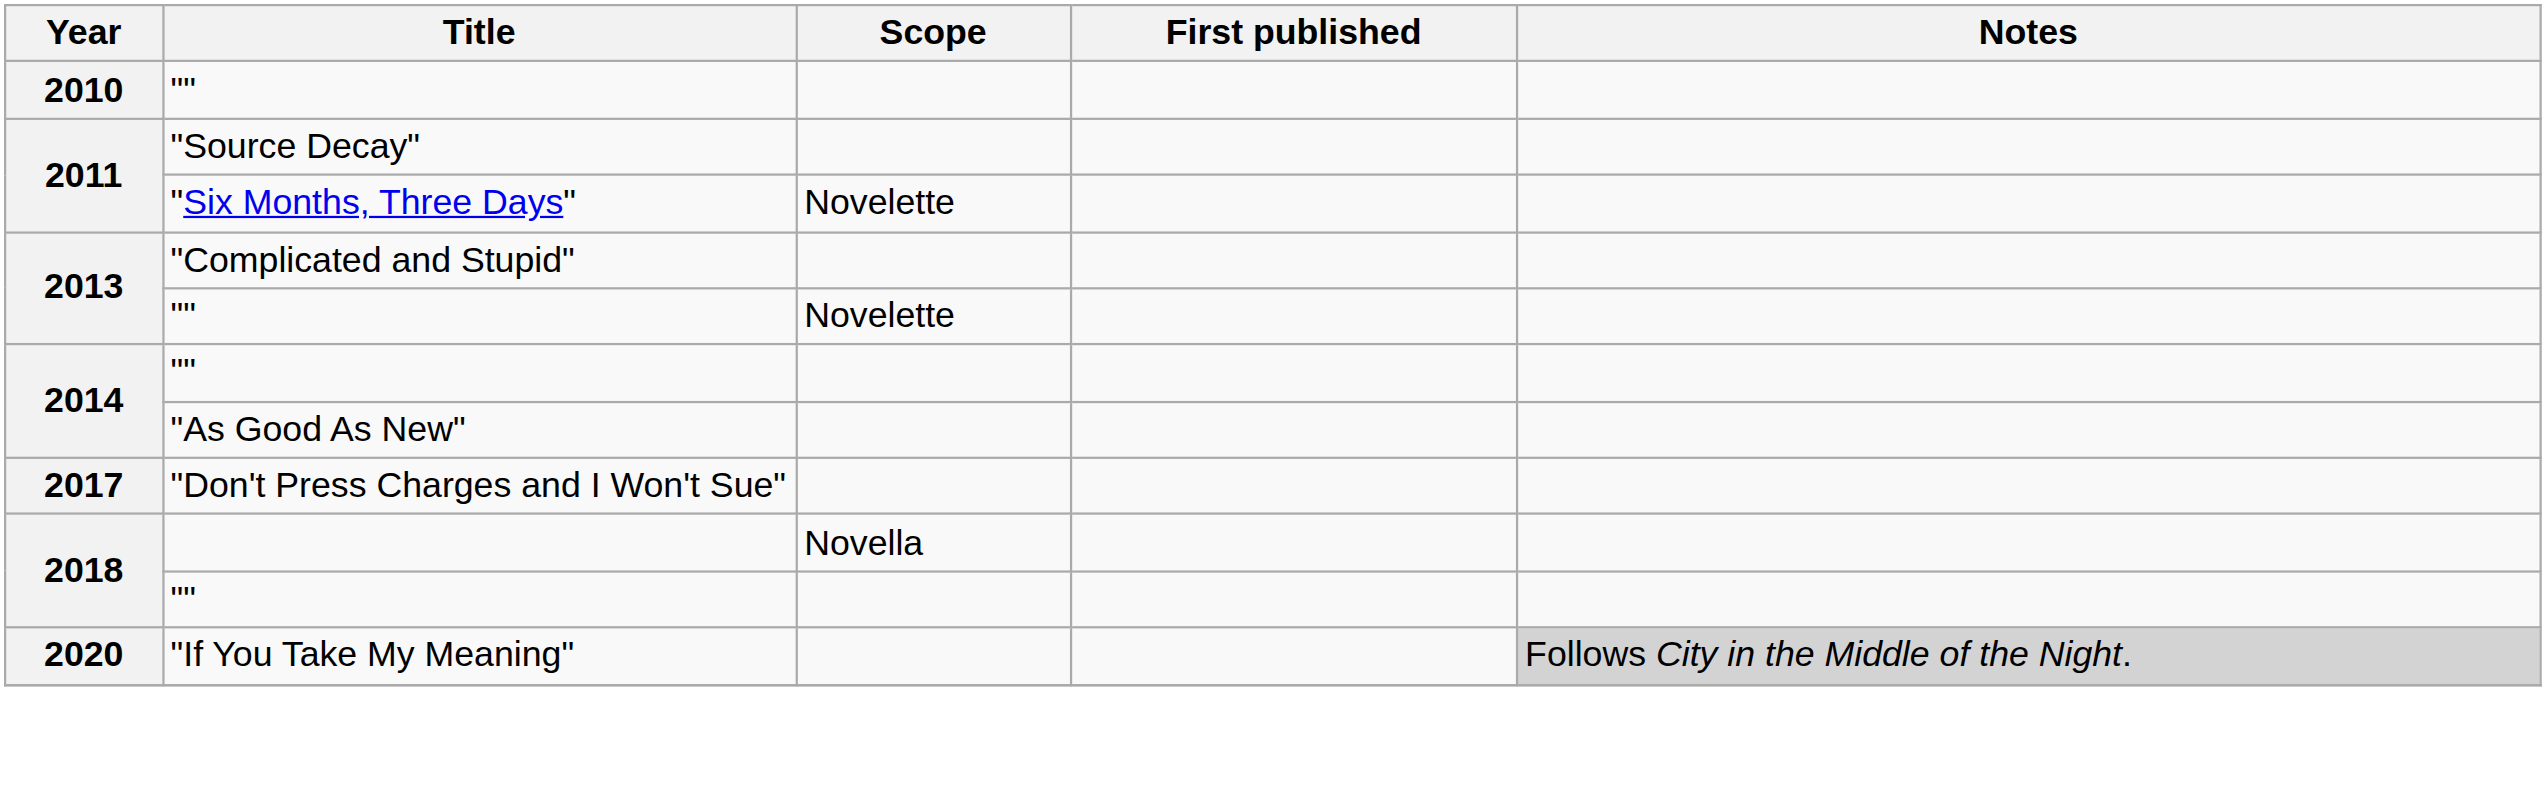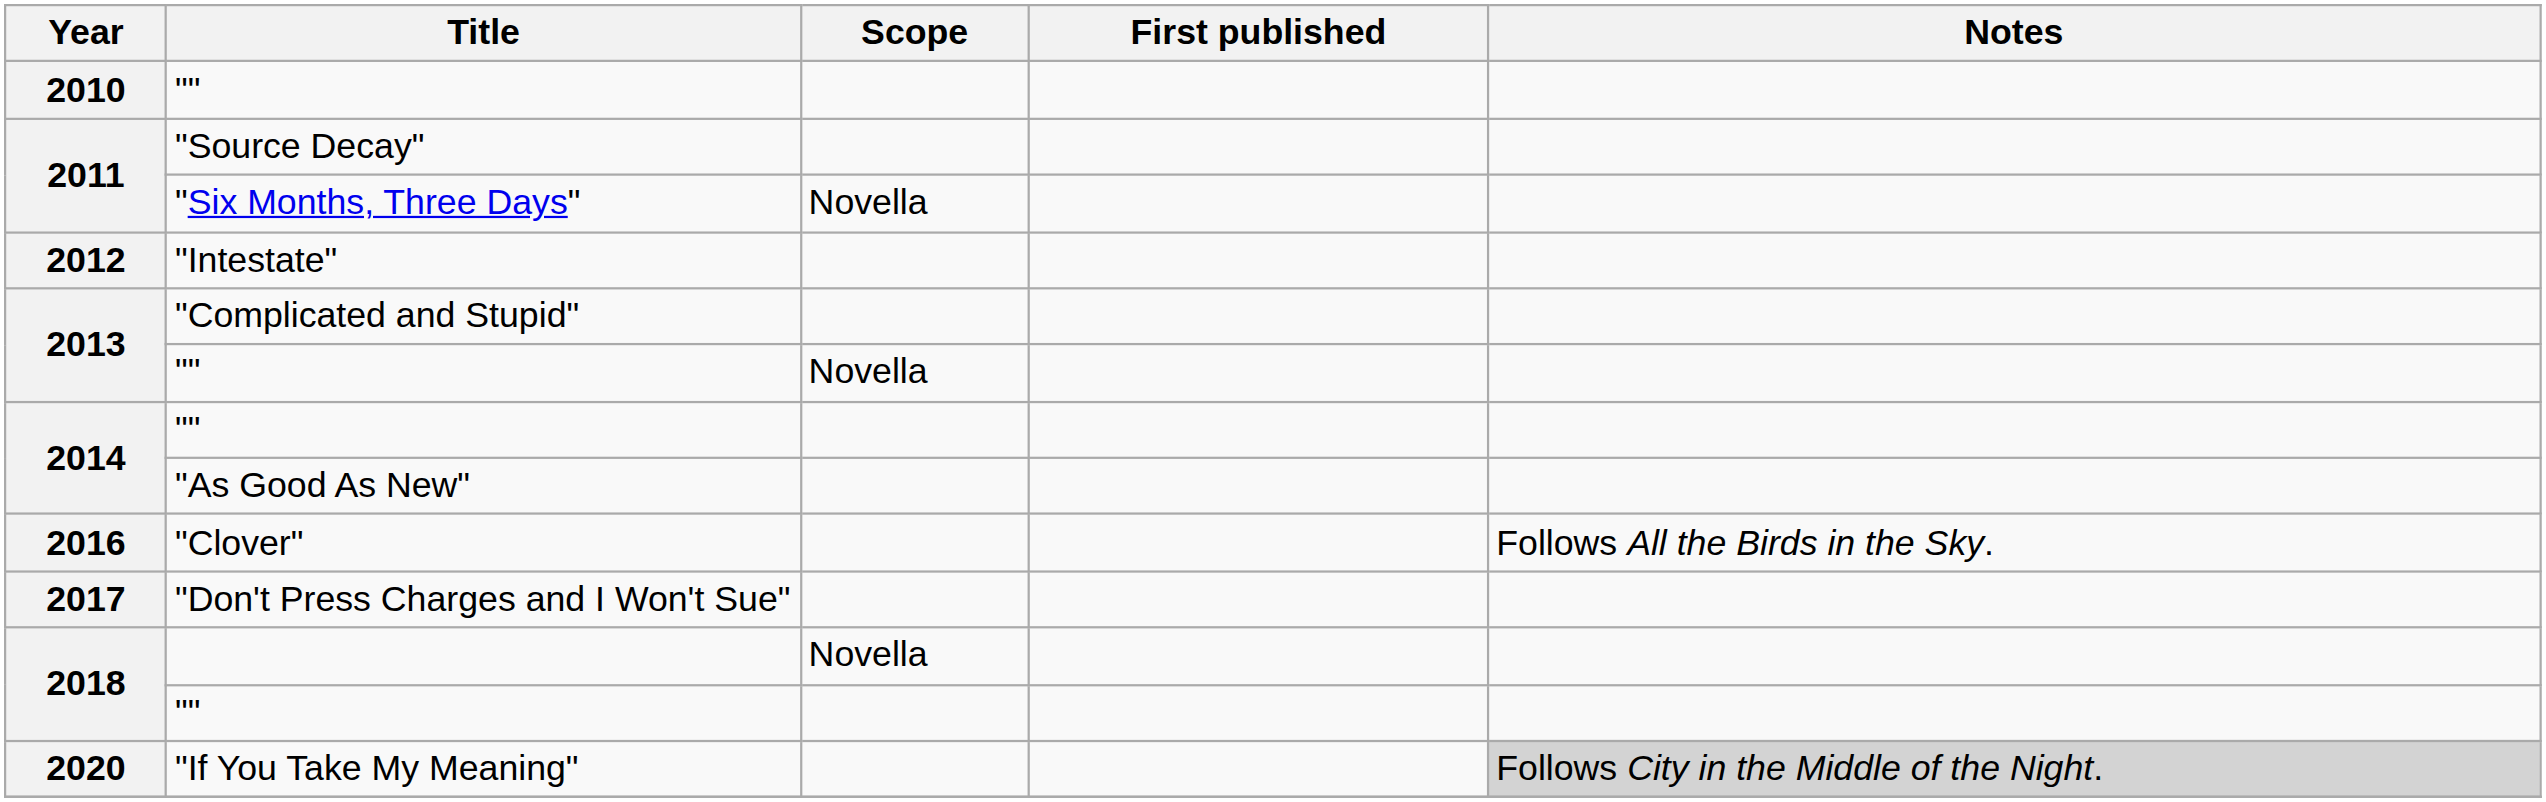"Six Months, Three Days" | Scope: Novelette -> Novella
+ row: 2012 | "Intestate"
2013 / "" | Scope: Novelette -> Novella
+ row: 2016 | "Clover" | Follows All the Birds in the Sky.
